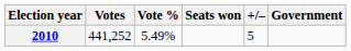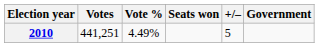2010 | Votes: 441,252 -> 441,251
2010 | Vote %: 5.49% -> 4.49%
